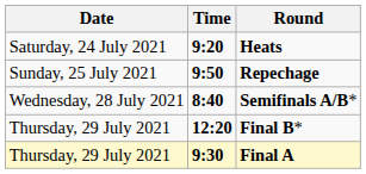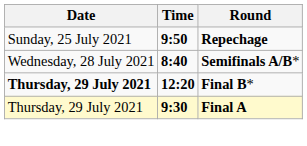- row: Saturday, 24 July 2021 | 9:20 | Heats
Final B* | Date: normal -> bold
